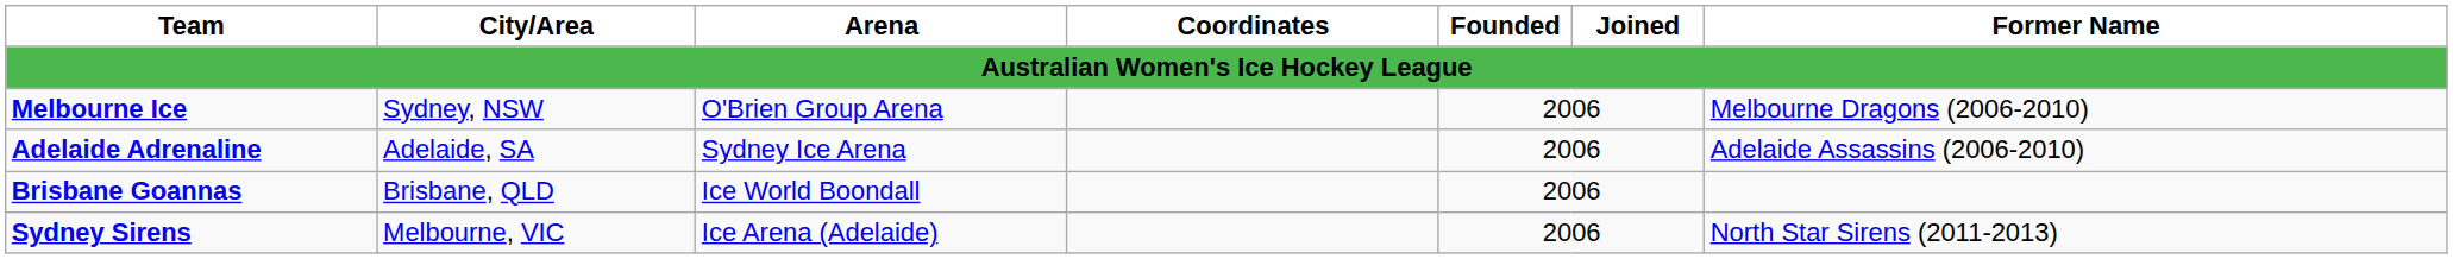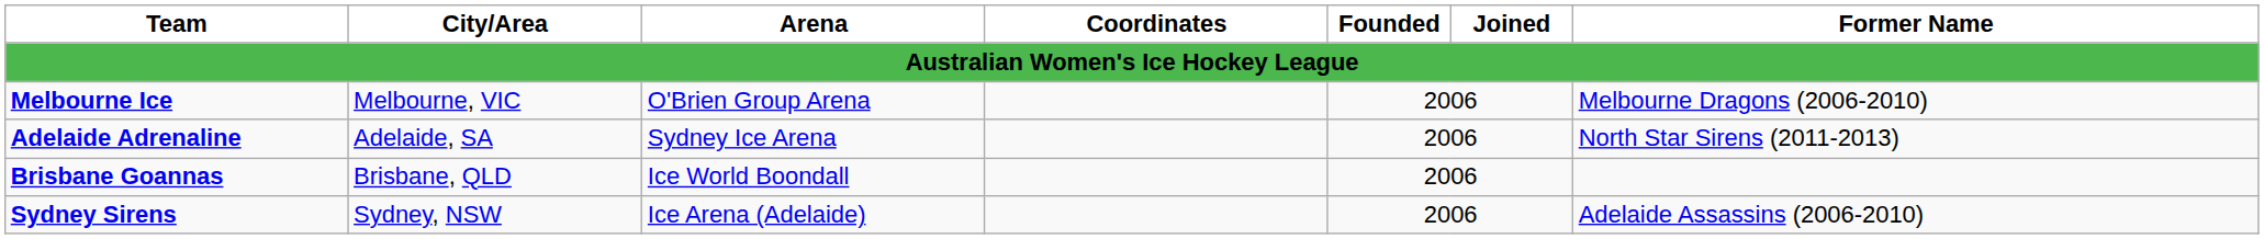Melbourne Ice | City/Area: Sydney, NSW -> Melbourne, VIC
Adelaide Adrenaline | Former Name: Adelaide Assassins (2006-2010) -> North Star Sirens (2011-2013)
Sydney Sirens | City/Area: Melbourne, VIC -> Sydney, NSW
Sydney Sirens | Former Name: North Star Sirens (2011-2013) -> Adelaide Assassins (2006-2010)
